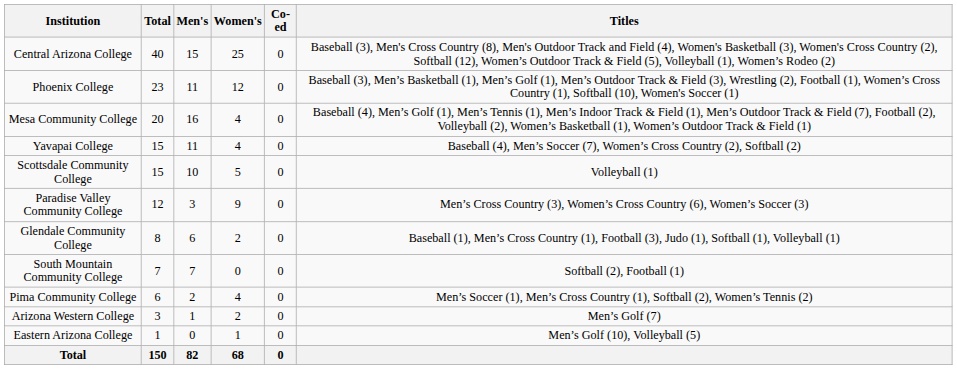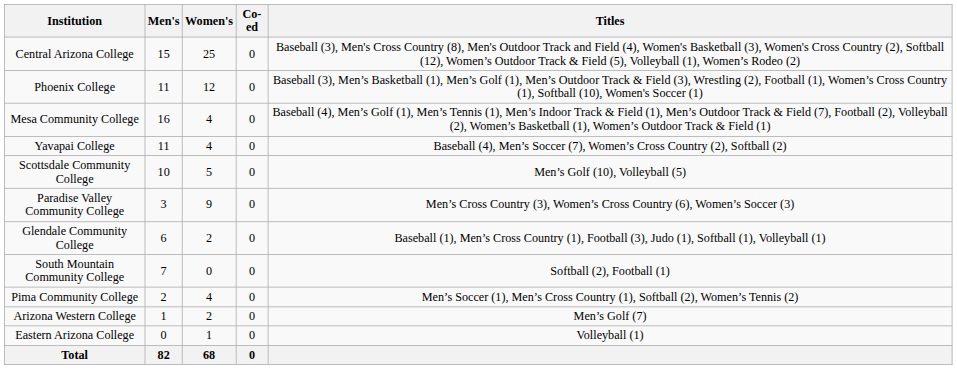- column: Total | 40 | 23 | 20 | 15 | 15 | 12 | 8 | 7 | 6 | 3 | 1 | 150
Scottsdale Community College | Titles: Volleyball (1) -> Men’s Golf (10), Volleyball (5)
Eastern Arizona College | Titles: Men’s Golf (10), Volleyball (5) -> Volleyball (1)
